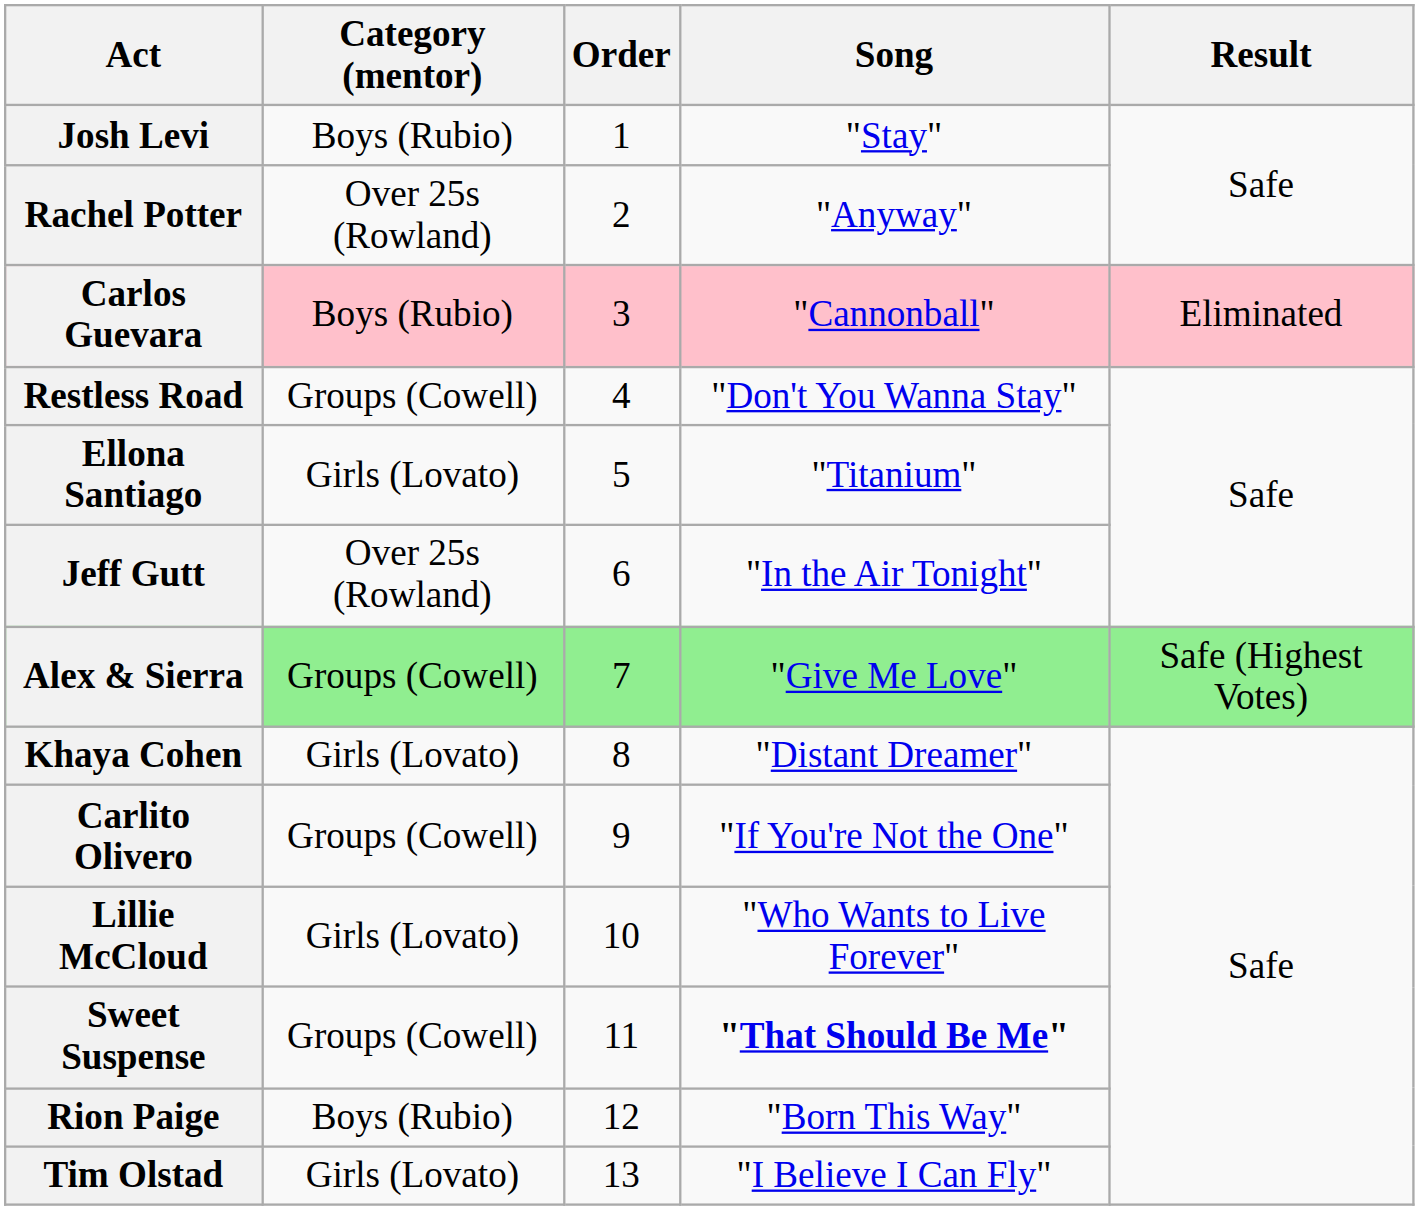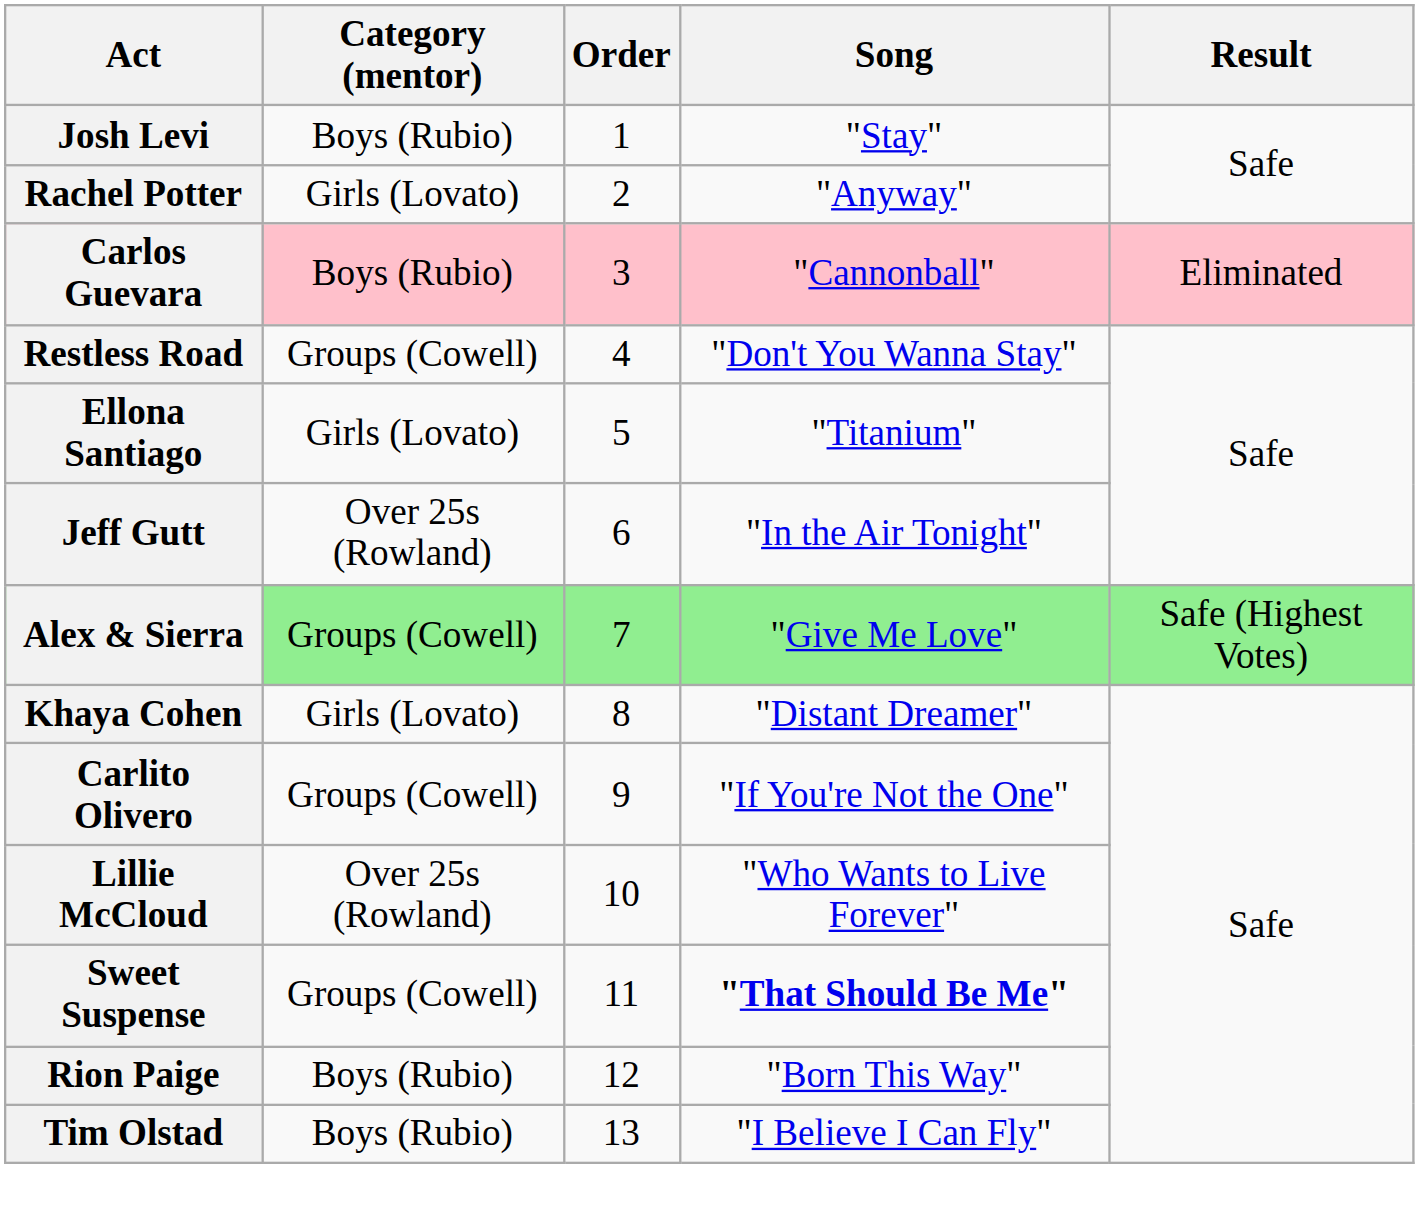Rachel Potter | Category (mentor): Over 25s (Rowland) -> Girls (Lovato)
Lillie McCloud | Category (mentor): Girls (Lovato) -> Over 25s (Rowland)
Tim Olstad | Category (mentor): Girls (Lovato) -> Boys (Rubio)
